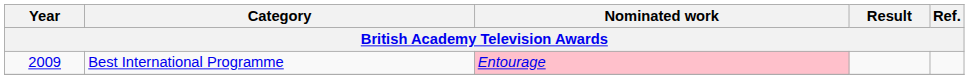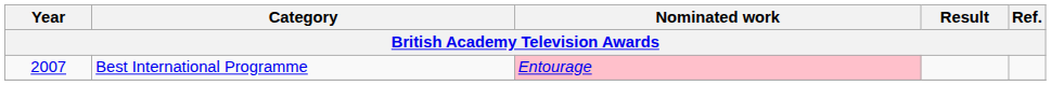Best International Programme | Year: 2009 -> 2007
